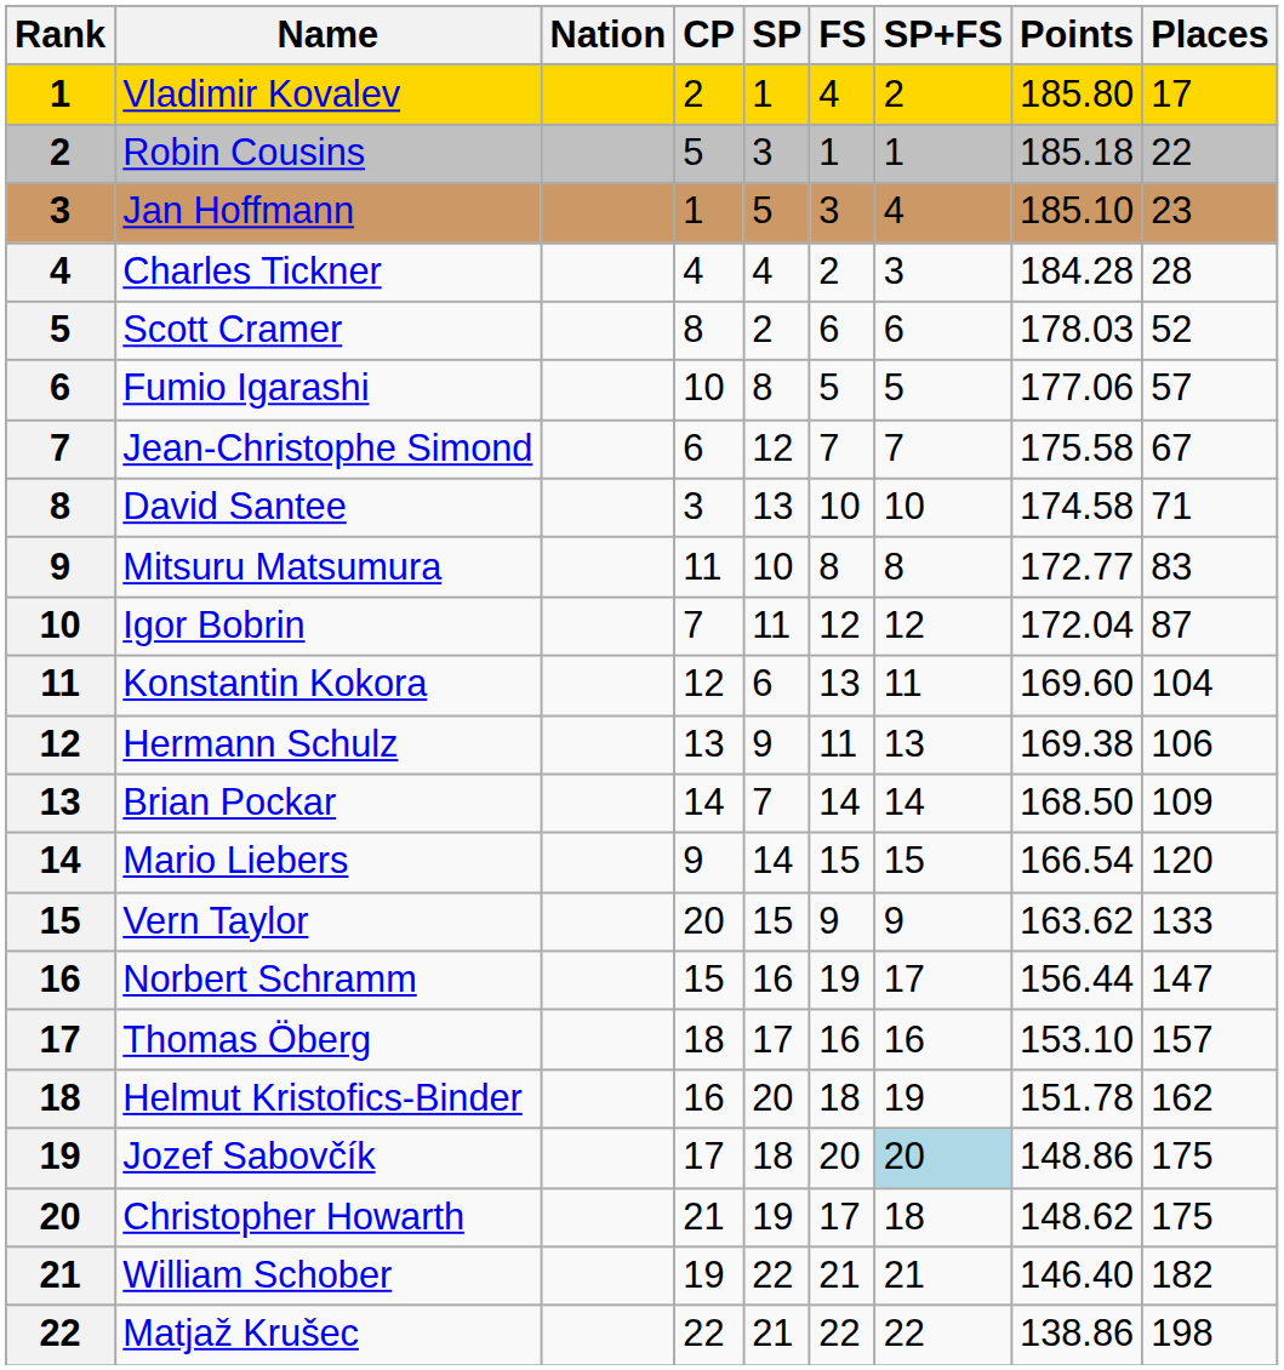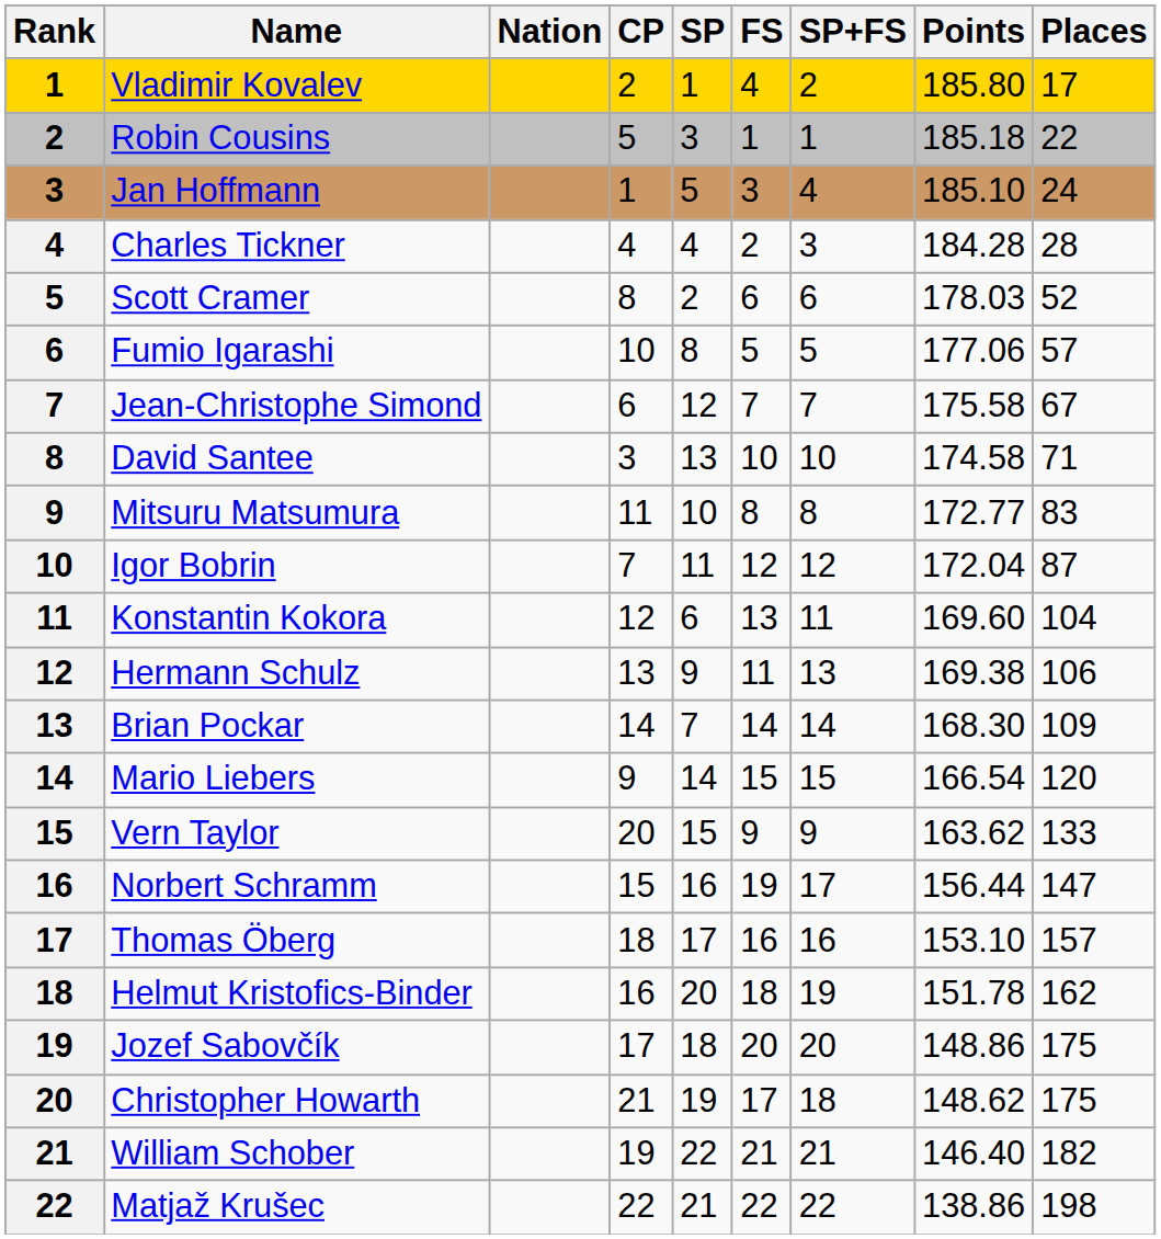Jan Hoffmann | Places: 23 -> 24
Brian Pockar | Points: 168.50 -> 168.30
Jozef Sabovčík | SP+FS: lightblue background -> no background
